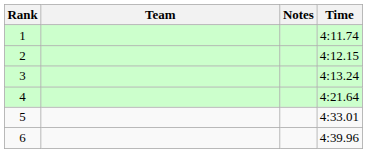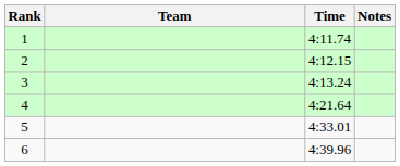columns swapped: Time <-> Notes
